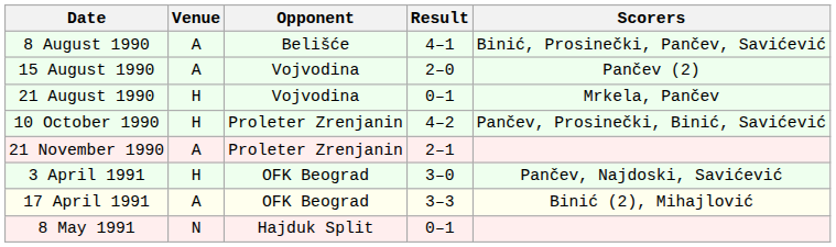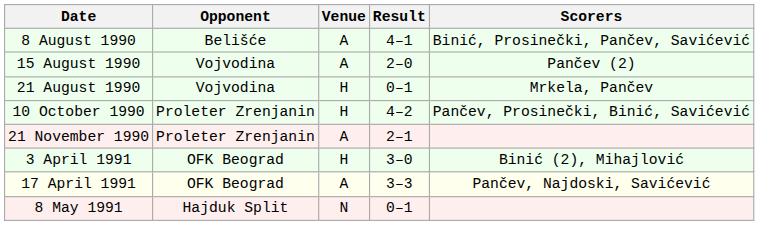columns swapped: Opponent <-> Venue
3 April 1991 | Scorers: Pančev, Najdoski, Savićević -> Binić (2), Mihajlović
17 April 1991 | Scorers: Binić (2), Mihajlović -> Pančev, Najdoski, Savićević
